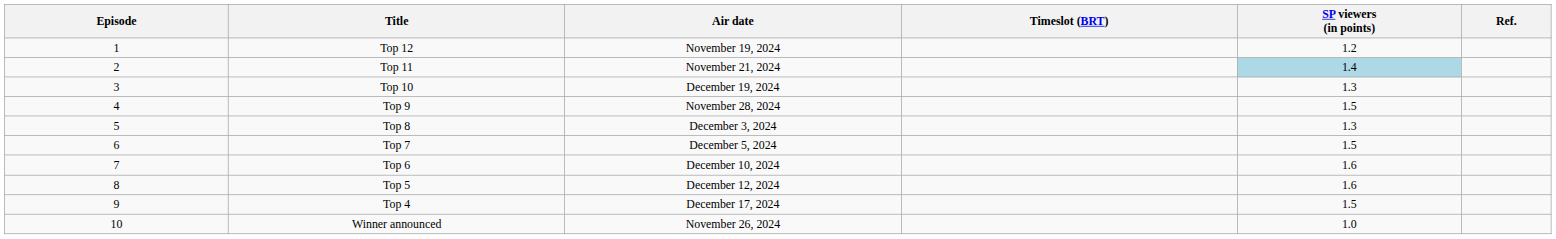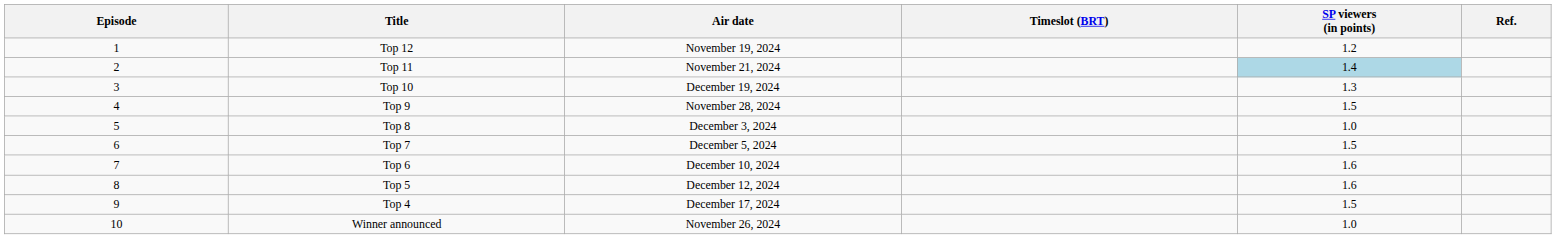Top 8 | SP viewers (in points): 1.3 -> 1.0
